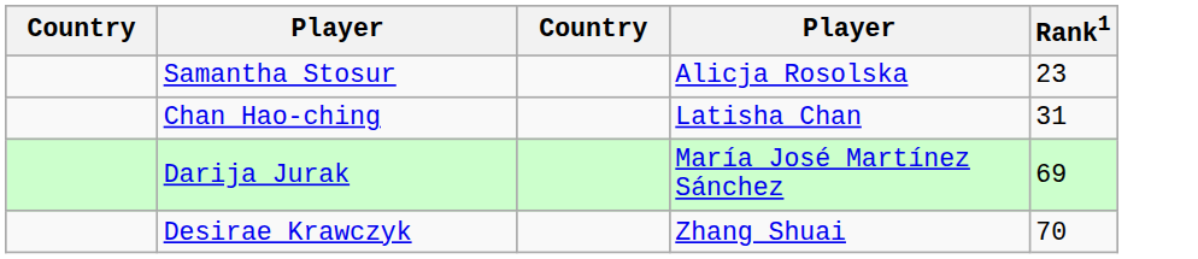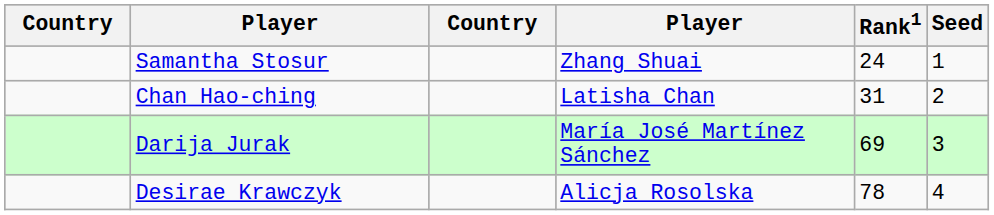+ column: Seed | 1 | 2 | 3 | 4
Samantha Stosur | column 4: Alicja Rosolska -> Zhang Shuai
Samantha Stosur | Rank1: 23 -> 24
Desirae Krawczyk | column 4: Zhang Shuai -> Alicja Rosolska
Desirae Krawczyk | Rank1: 70 -> 78
